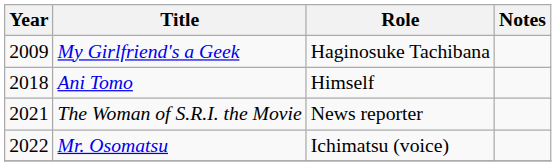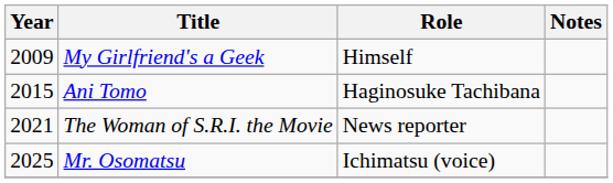My Girlfriend's a Geek | Role: Haginosuke Tachibana -> Himself
Ani Tomo | Year: 2018 -> 2015
Ani Tomo | Role: Himself -> Haginosuke Tachibana
Mr. Osomatsu | Year: 2022 -> 2025
